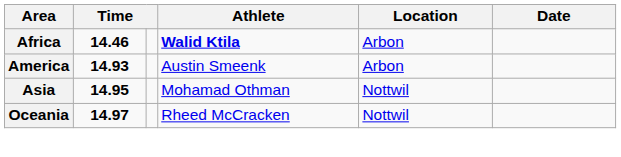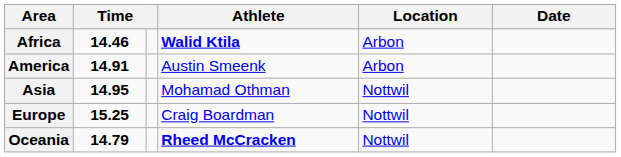America | column 2: 14.93 -> 14.91
+ row: Europe | 15.25 | Craig Boardman | Nottwil
Oceania | column 2: 14.97 -> 14.79
Oceania | Athlete: normal -> bold
